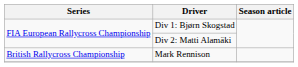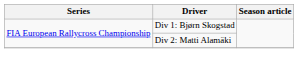- row: British Rallycross Championship | Mark Rennison
